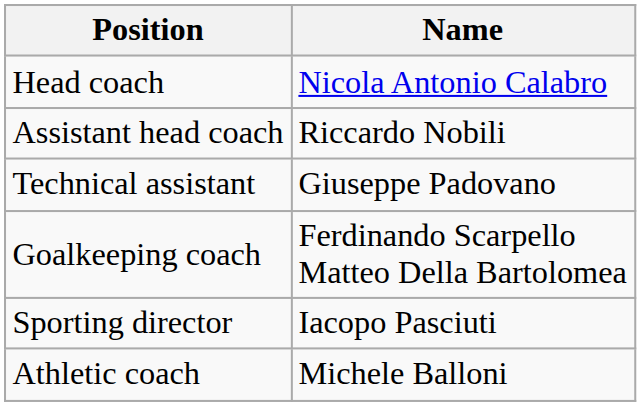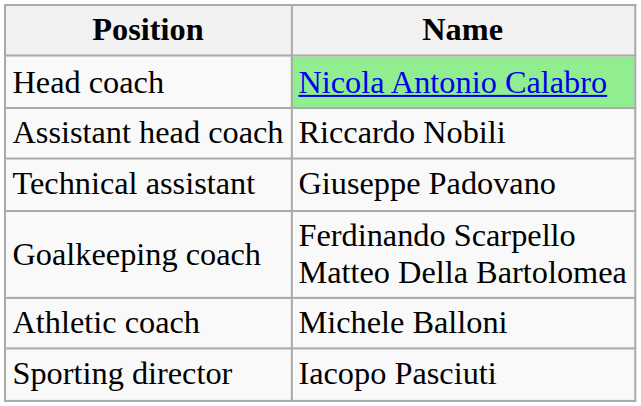Head coach | Name: no background -> lightgreen background
rows swapped: Athletic coach <-> Sporting director
